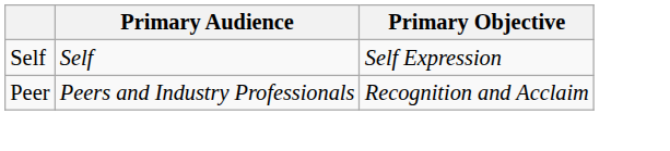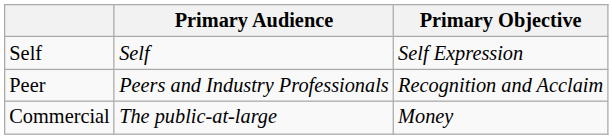+ row: Commercial | The public-at-large | Money
